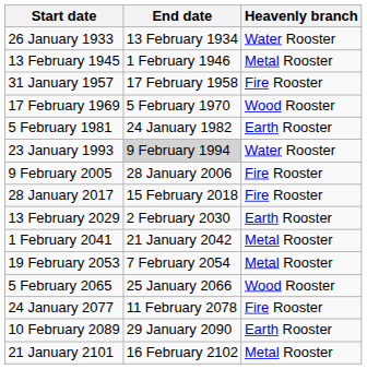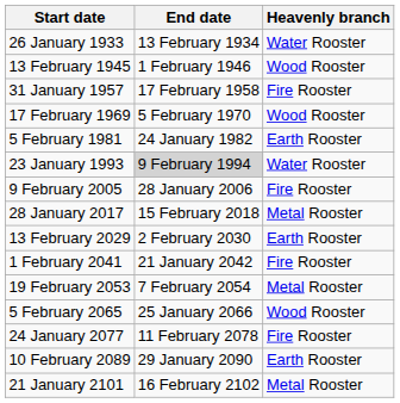13 February 1945 | Heavenly branch: Metal Rooster -> Wood Rooster
28 January 2017 | Heavenly branch: Fire Rooster -> Metal Rooster
1 February 2041 | Heavenly branch: Metal Rooster -> Fire Rooster
